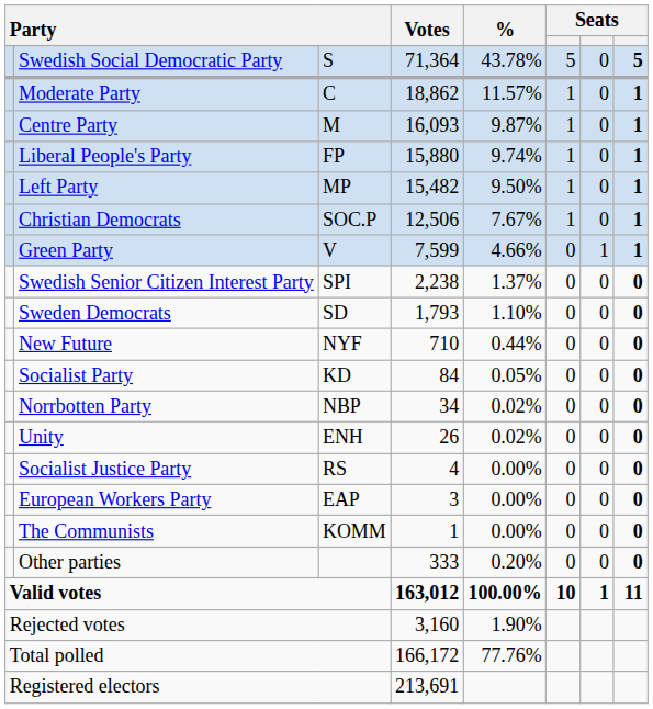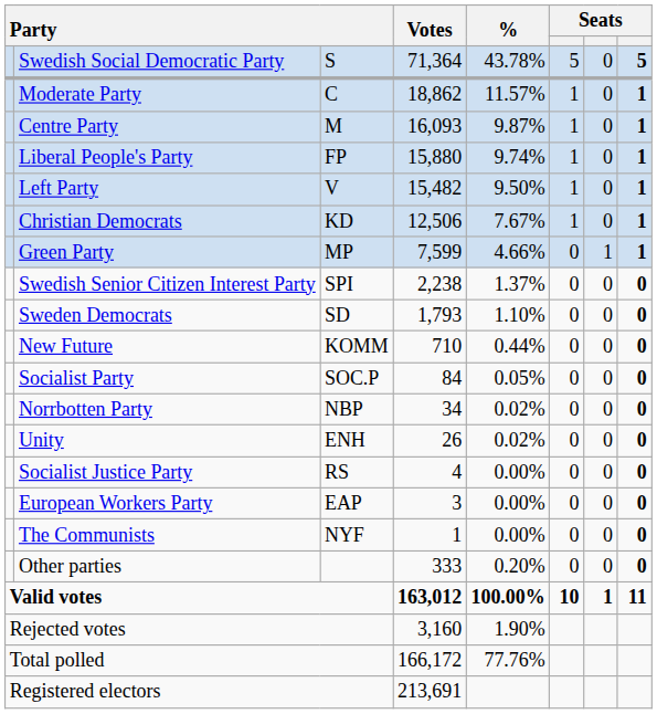Left Party | column 3: MP -> V
Christian Democrats | column 3: SOC.P -> KD
Green Party | column 3: V -> MP
New Future | column 3: NYF -> KOMM
Socialist Party | column 3: KD -> SOC.P
The Communists | column 3: KOMM -> NYF
